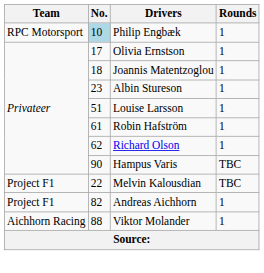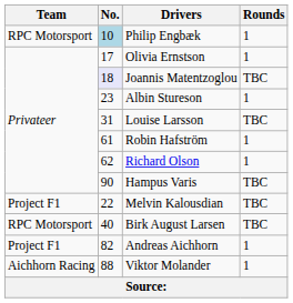Joannis Matentzoglou | No.: no background -> lavender background
Joannis Matentzoglou | Rounds: 1 -> TBC
Louise Larsson | No.: 51 -> 31
Louise Larsson | Rounds: 1 -> TBC
+ row: RPC Motorsport | 40 | Birk August Larsen | TBC
